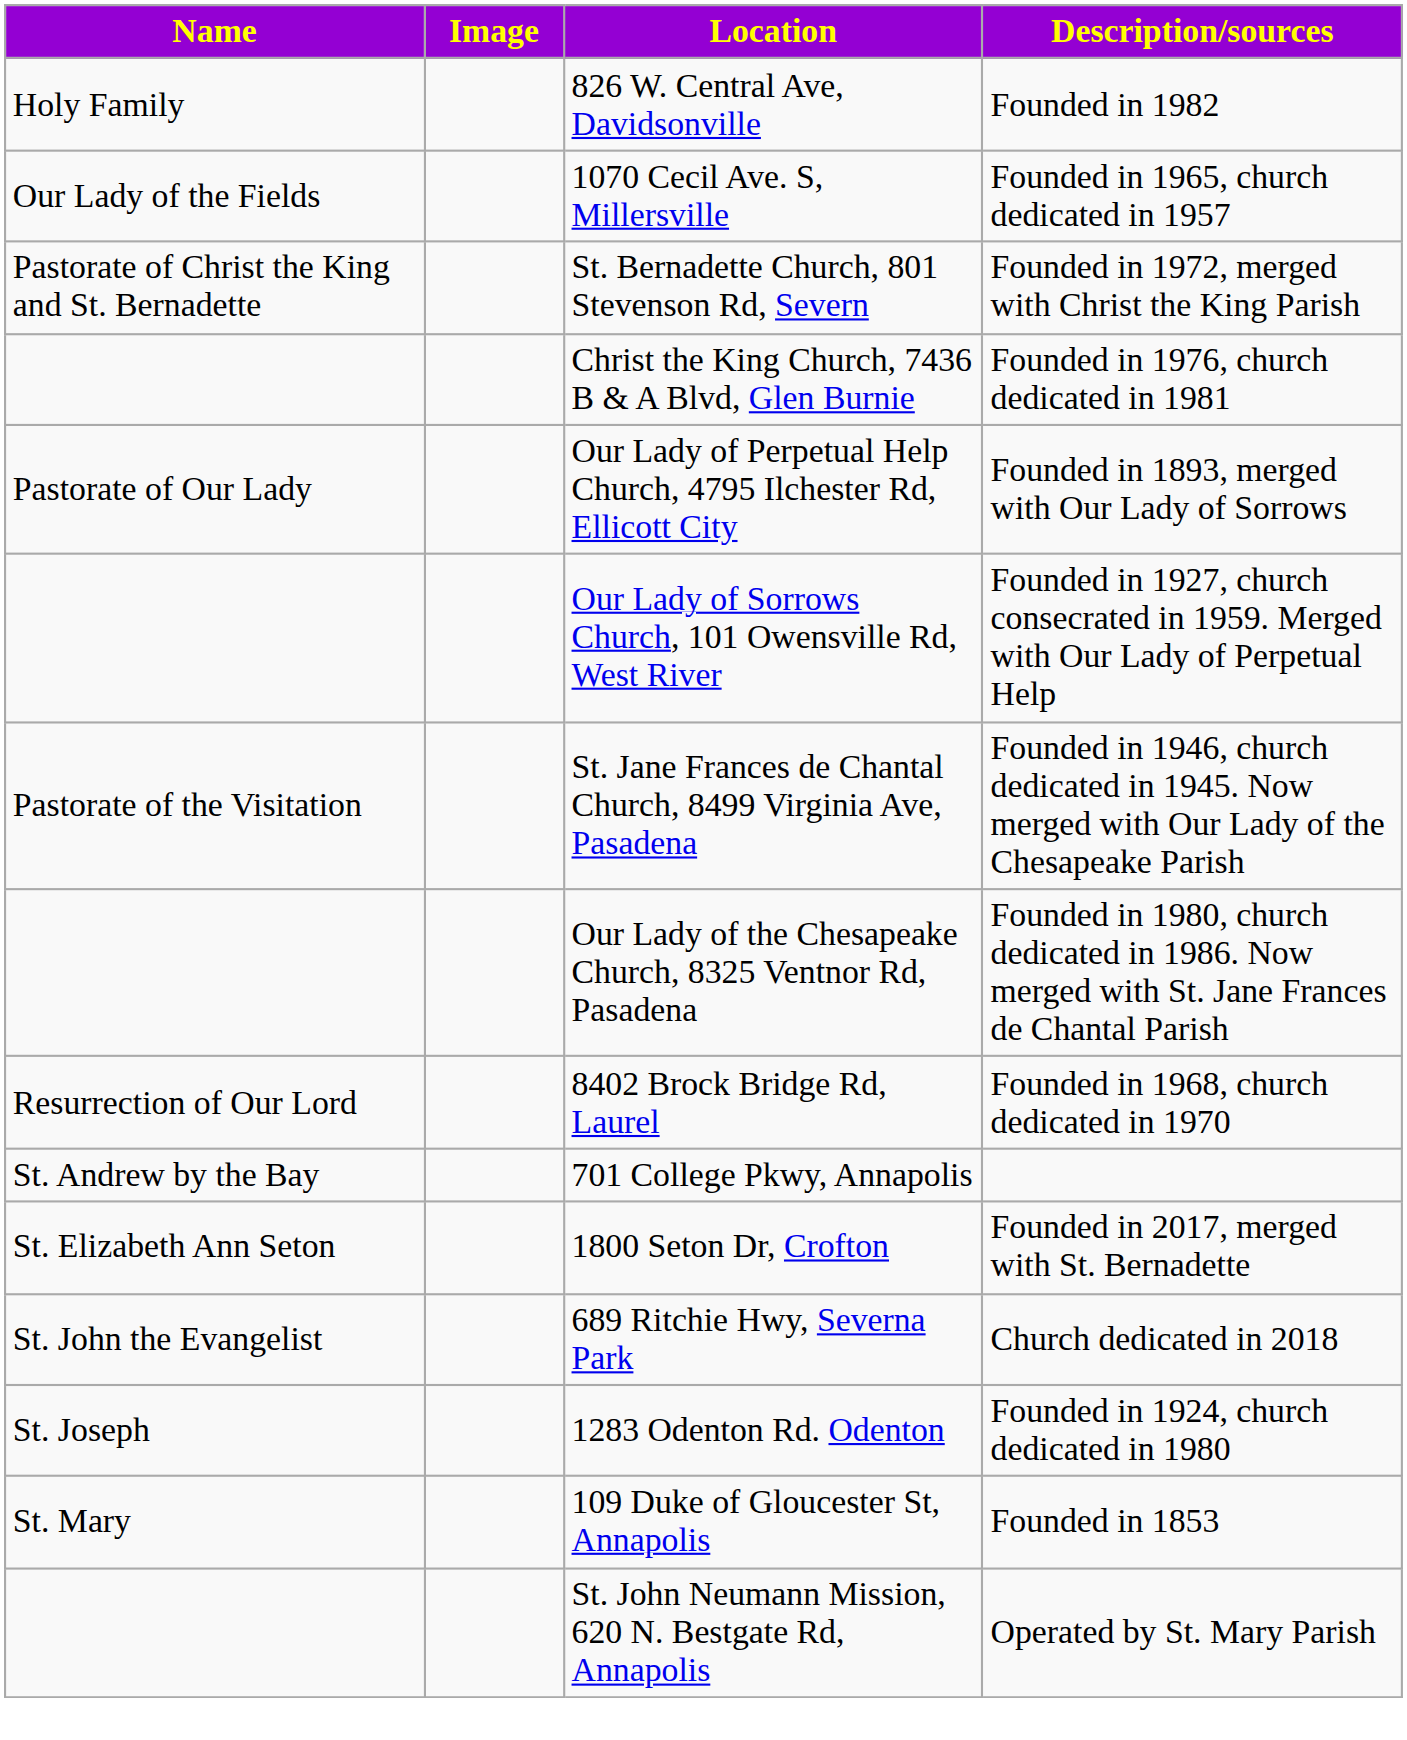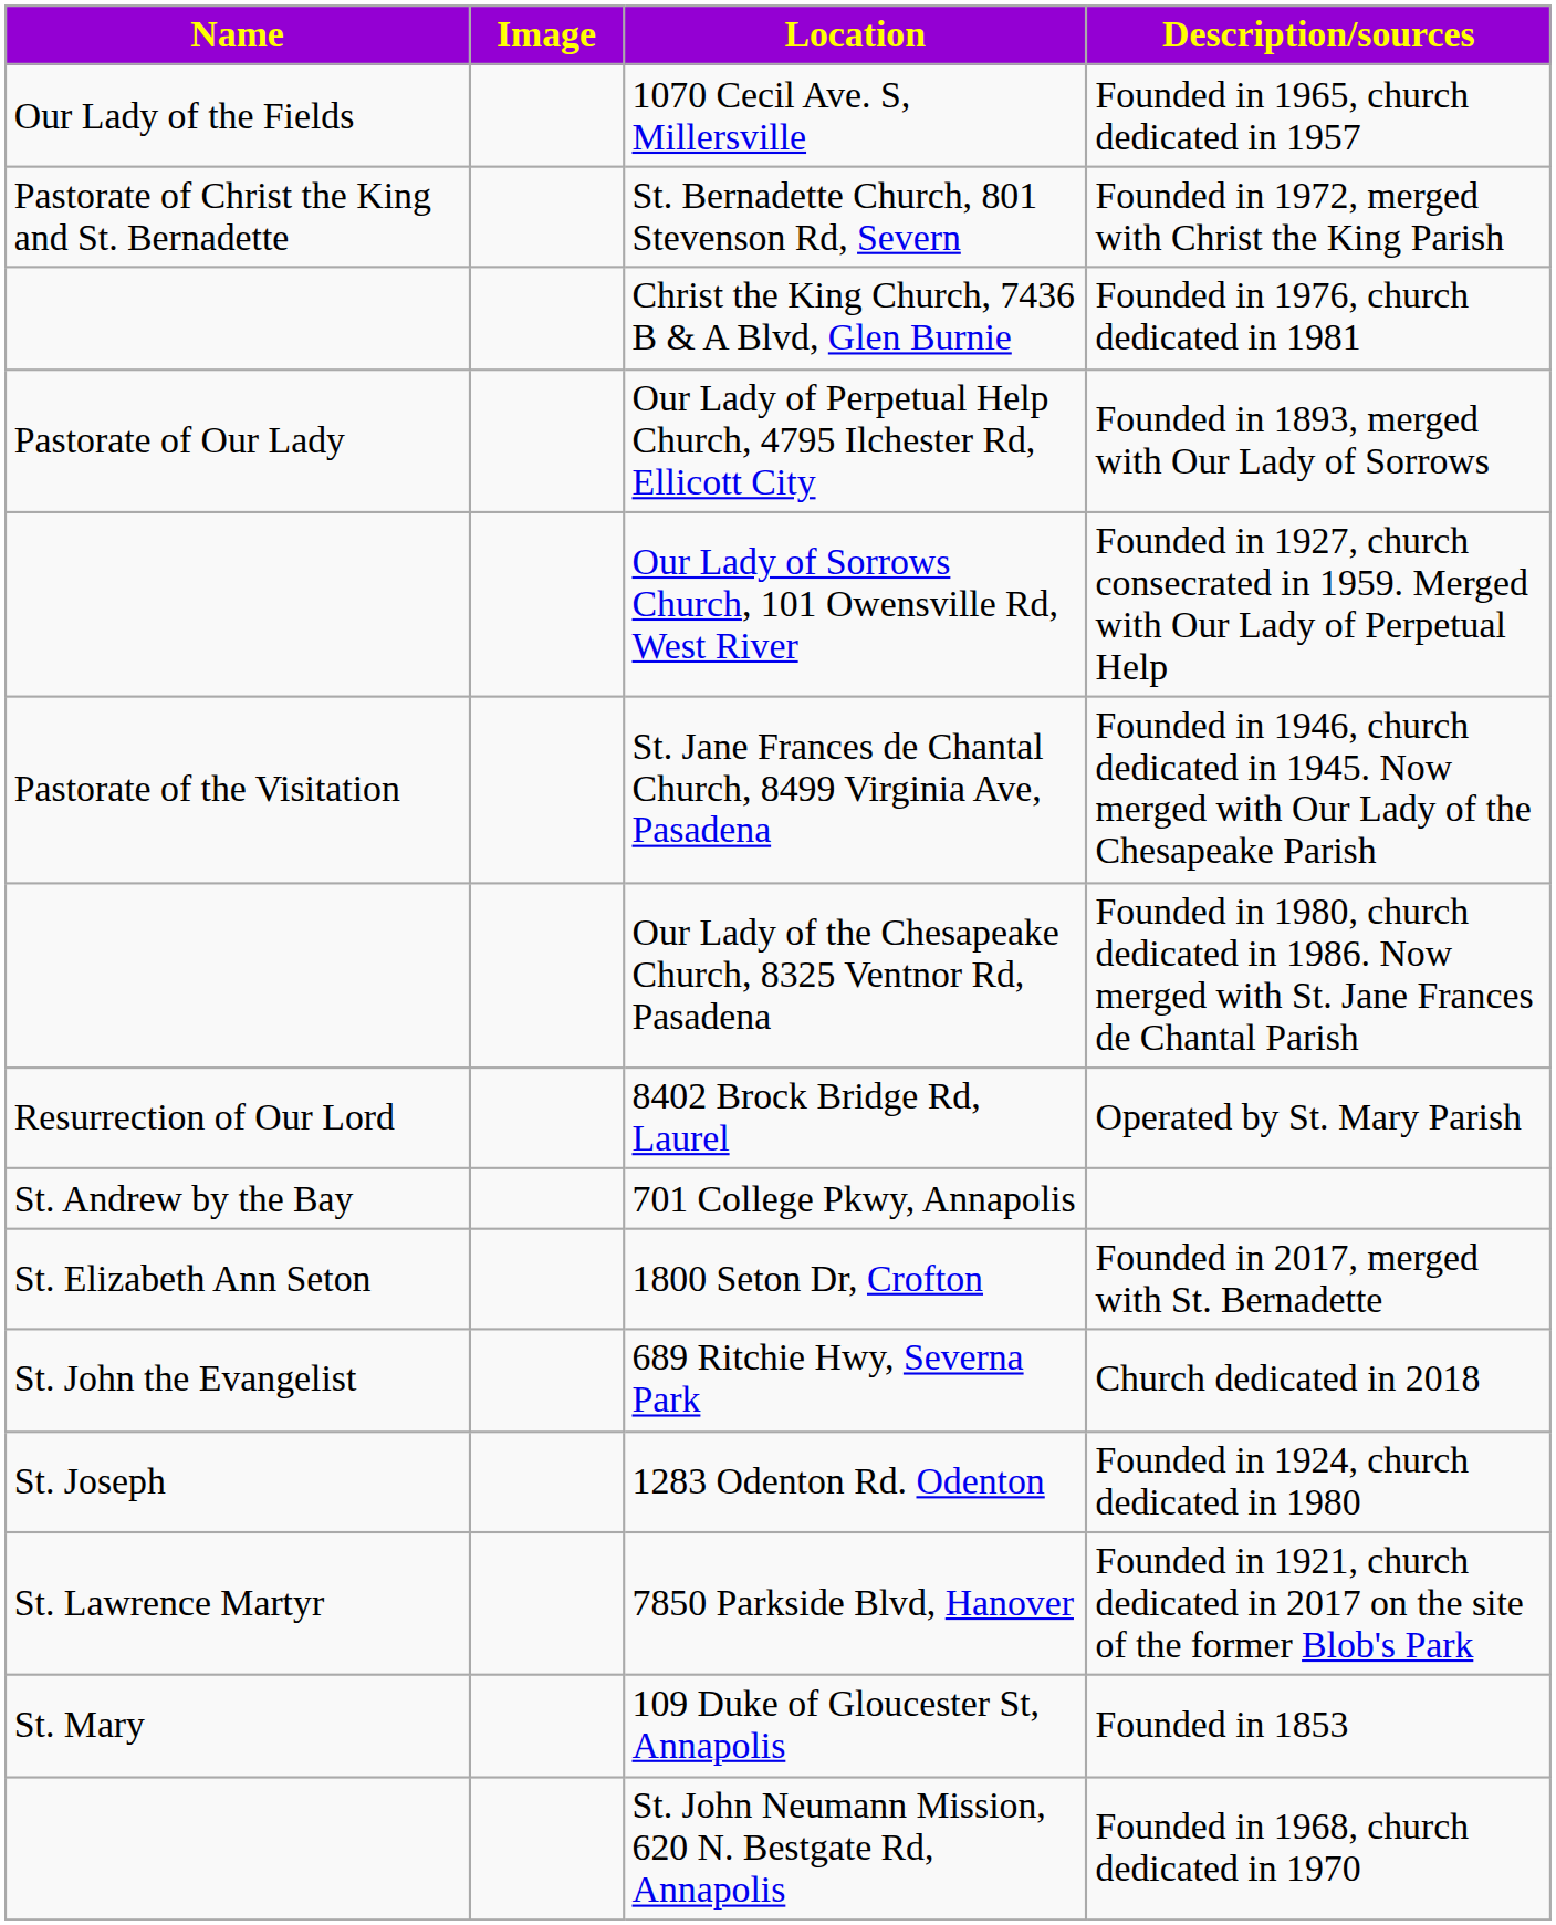- row: Holy Family | 826 W. Central Ave, Davidsonville | Founded in 1982
8402 Brock Bridge Rd, Laurel | Description/sources: Founded in 1968, church dedicated in 1970 -> Operated by St. Mary Parish
+ row: St. Lawrence Martyr | 7850 Parkside Blvd, Hanover | Founded in 1921, church dedicated in 2017 on the site of the former Blob's Park
St. John Neumann Mission, 620 N. Bestgate Rd, Annapolis | Description/sources: Operated by St. Mary Parish -> Founded in 1968, church dedicated in 1970
